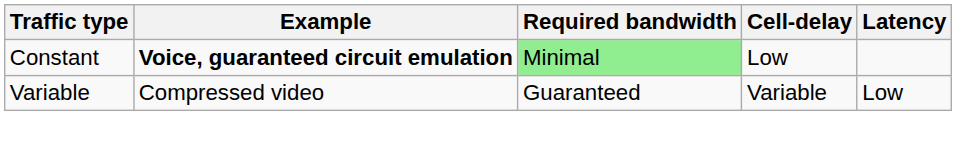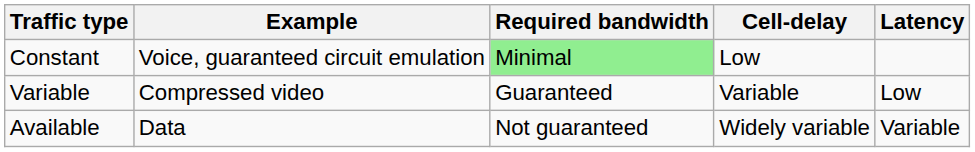Constant | Example: bold -> normal
+ row: Available | Data | Not guaranteed | Widely variable | Variable
